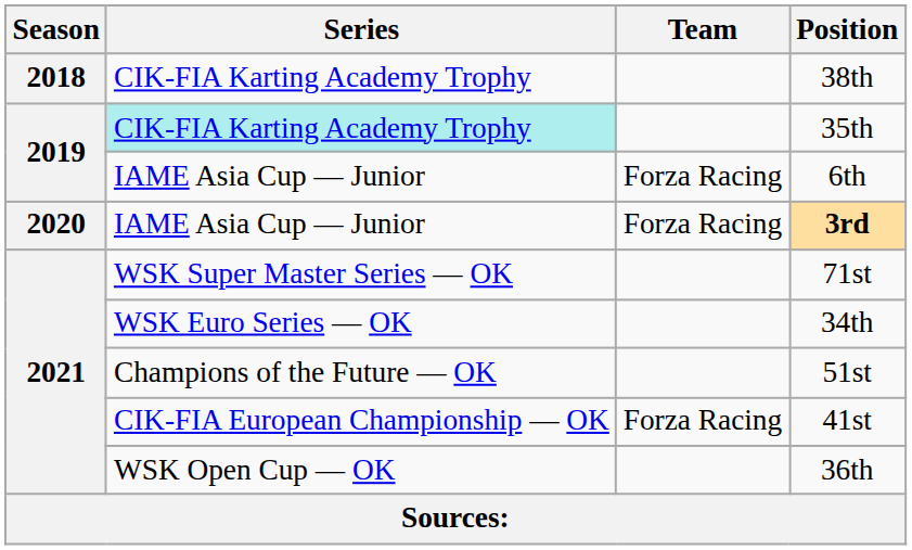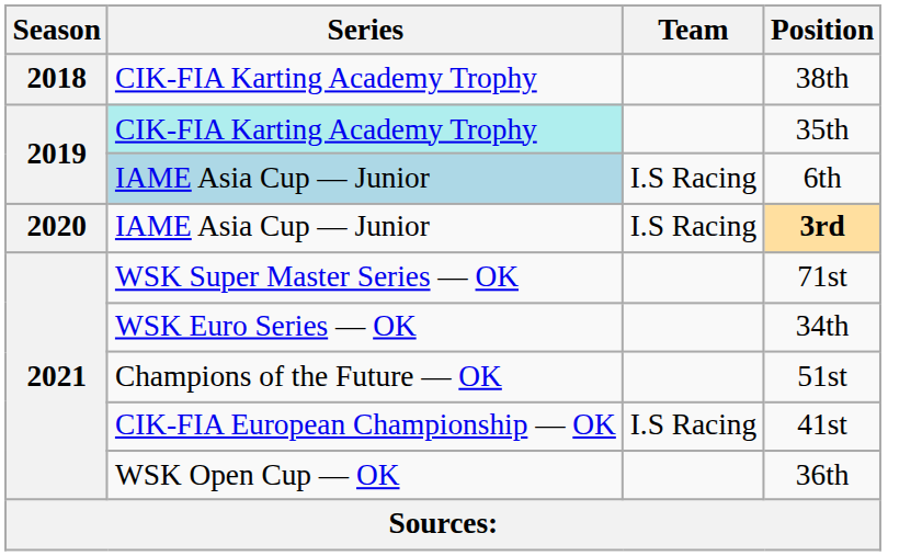6th | Series: no background -> lightblue background
6th | Team: Forza Racing -> I.S Racing
3rd | Team: Forza Racing -> I.S Racing
41st | Team: Forza Racing -> I.S Racing
